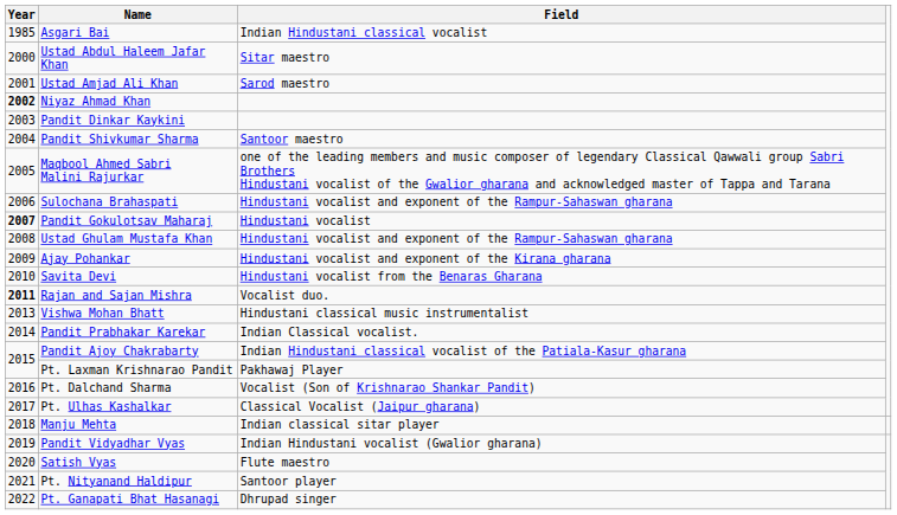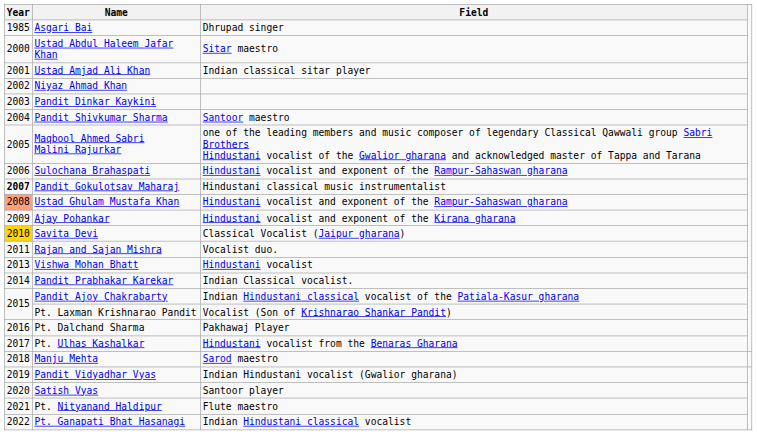Asgari Bai | Field: Indian Hindustani classical vocalist -> Dhrupad singer
Ustad Amjad Ali Khan | Field: Sarod maestro -> Indian classical sitar player
Niyaz Ahmad Khan | Year: bold -> normal
Pandit Gokulotsav Maharaj | Field: Hindustani vocalist -> Hindustani classical music instrumentalist
Ustad Ghulam Mustafa Khan | Year: no background -> lightsalmon background
Savita Devi | Year: no background -> gold background
Savita Devi | Field: Hindustani vocalist from the Benaras Gharana -> Classical Vocalist (Jaipur gharana)
Rajan and Sajan Mishra | Year: bold -> normal
Vishwa Mohan Bhatt | Field: Hindustani classical music instrumentalist -> Hindustani vocalist
Pt. Laxman Krishnarao Pandit | Field: Pakhawaj Player -> Vocalist (Son of Krishnarao Shankar Pandit)
Pt. Dalchand Sharma | Field: Vocalist (Son of Krishnarao Shankar Pandit) -> Pakhawaj Player
Pt. Ulhas Kashalkar | Field: Classical Vocalist (Jaipur gharana) -> Hindustani vocalist from the Benaras Gharana
Manju Mehta | Field: Indian classical sitar player -> Sarod maestro
Satish Vyas | Field: Flute maestro -> Santoor player
Pt. Nityanand Haldipur | Field: Santoor player -> Flute maestro
Pt. Ganapati Bhat Hasanagi | Field: Dhrupad singer -> Indian Hindustani classical vocalist
